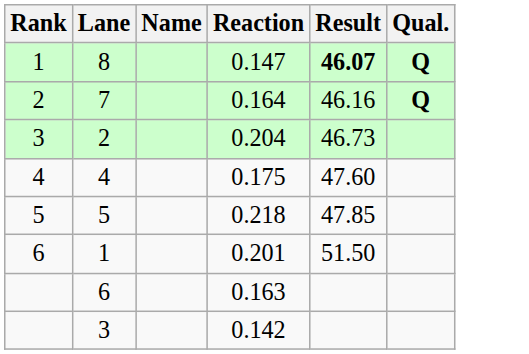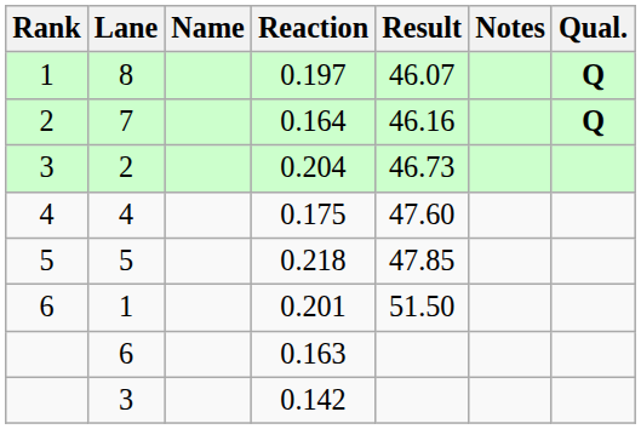+ column: Notes
8 | Reaction: 0.147 -> 0.197
8 | Result: bold -> normal
